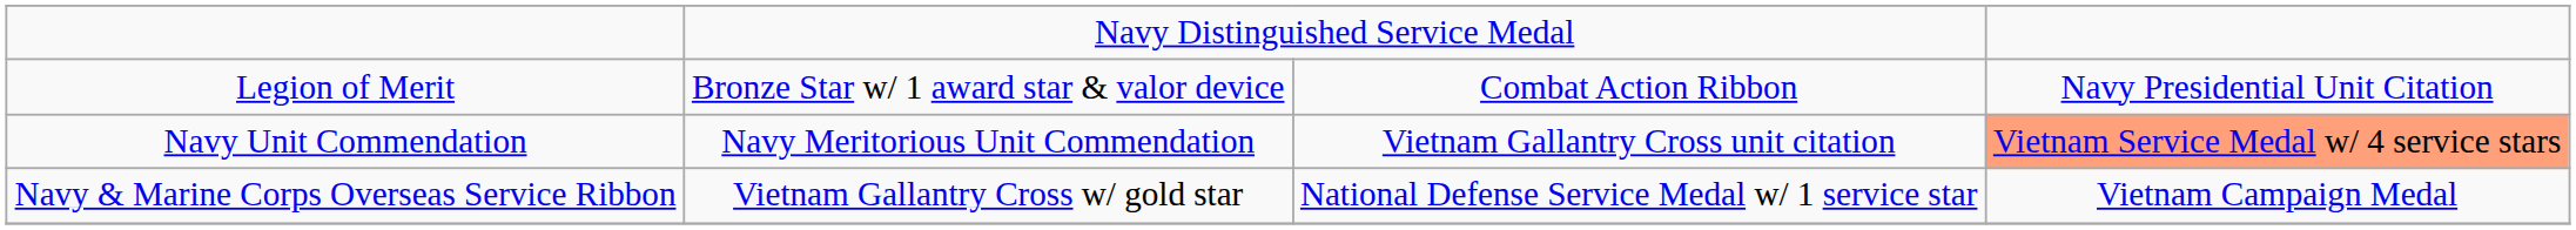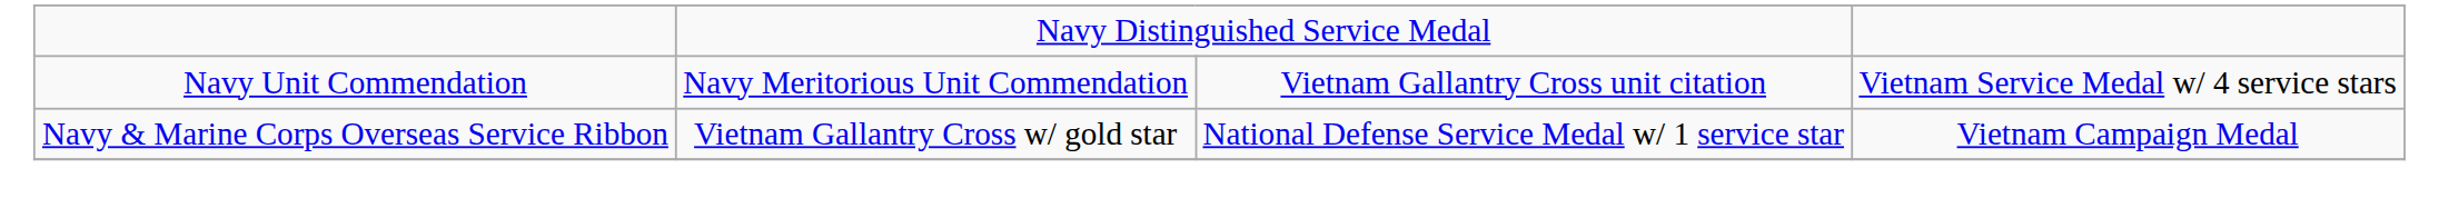- row: Legion of Merit | Bronze Star w/ 1 award star & valor device | Combat Action Ribbon | Navy Presidential Unit Citation
Navy Unit Commendation | column 4: lightsalmon background -> no background
